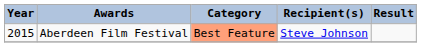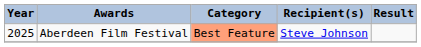Aberdeen Film Festival | Year: 2015 -> 2025
